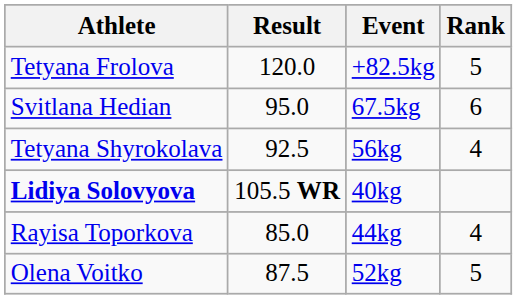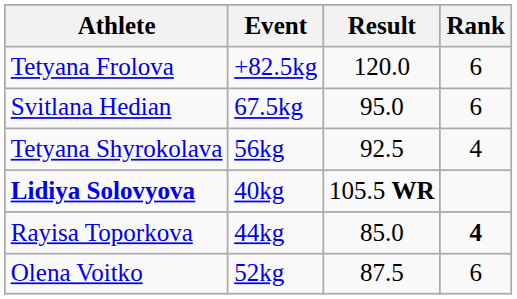columns swapped: Event <-> Result
Tetyana Frolova | Rank: 5 -> 6
Rayisa Toporkova | Rank: normal -> bold
Olena Voitko | Rank: 5 -> 6
